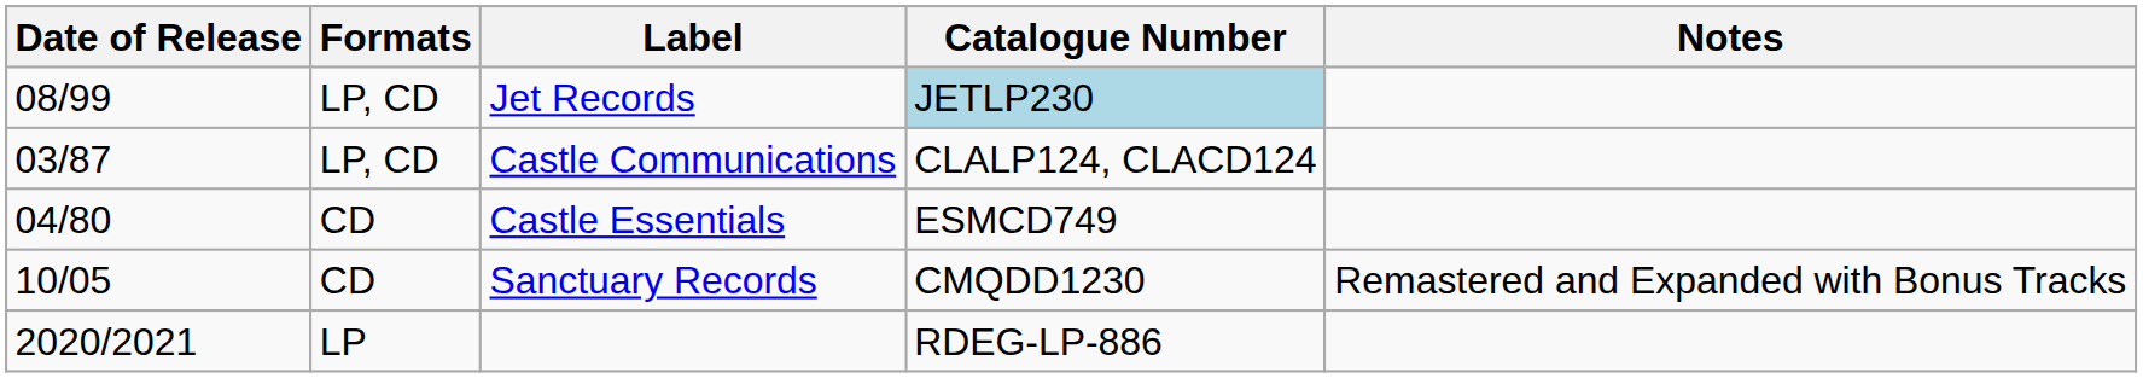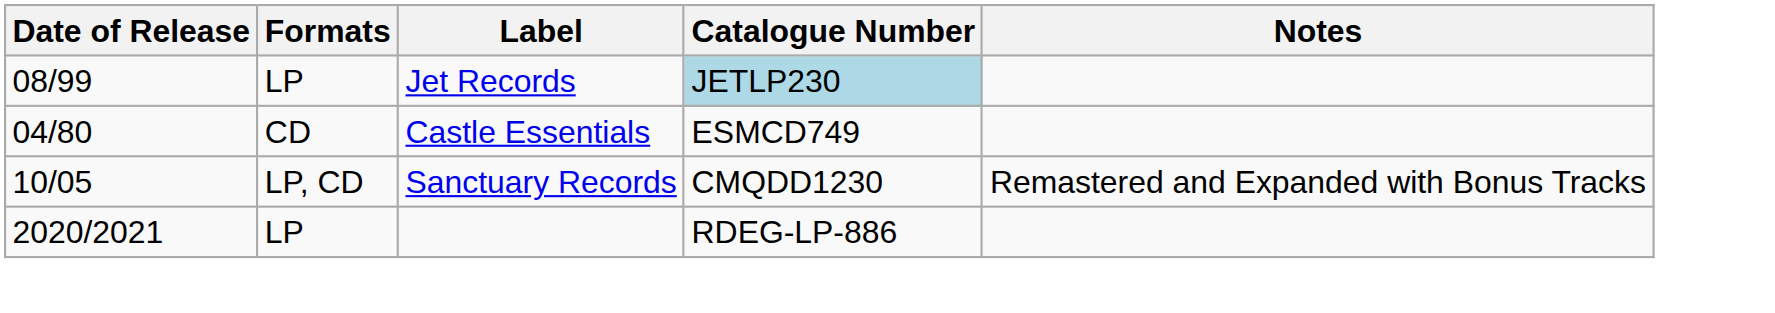Jet Records | Formats: LP, CD -> LP
- row: 03/87 | LP, CD | Castle Communications | CLALP124, CLACD124
Sanctuary Records | Formats: CD -> LP, CD
